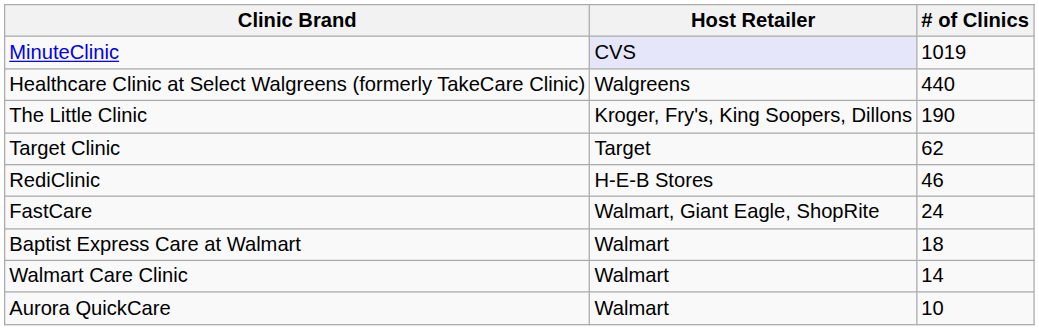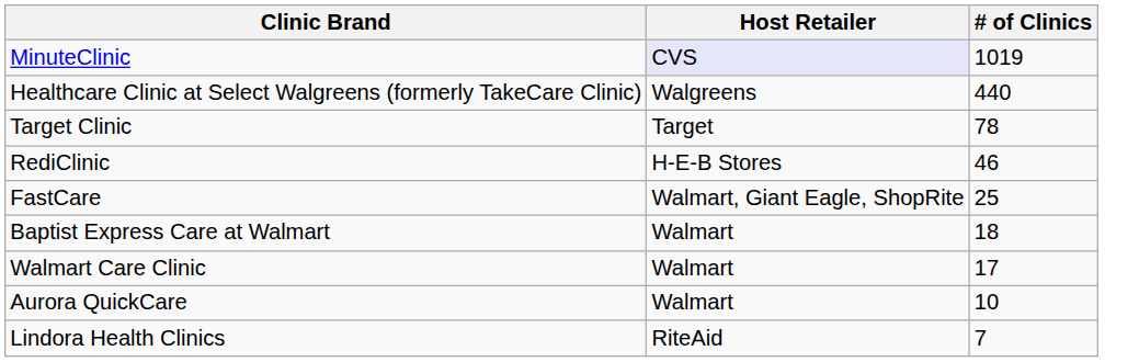- row: The Little Clinic | Kroger, Fry's, King Soopers, Dillons | 190
Target Clinic | # of Clinics: 62 -> 78
FastCare | # of Clinics: 24 -> 25
Walmart Care Clinic | # of Clinics: 14 -> 17
+ row: Lindora Health Clinics | RiteAid | 7
